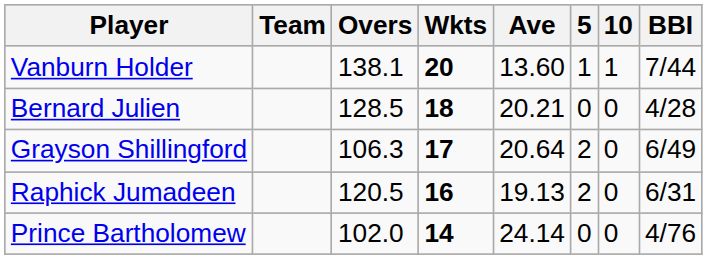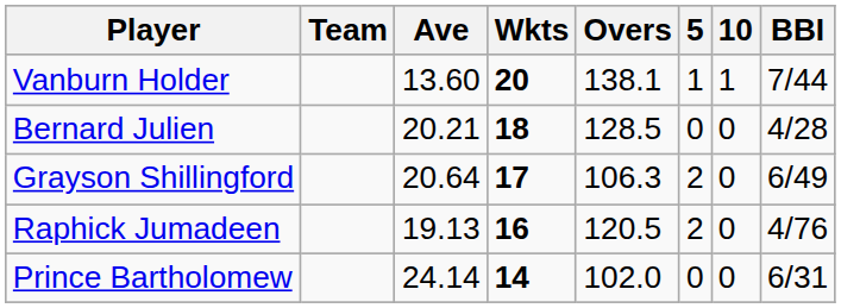columns swapped: Overs <-> Ave
Raphick Jumadeen | BBI: 6/31 -> 4/76
Prince Bartholomew | BBI: 4/76 -> 6/31
